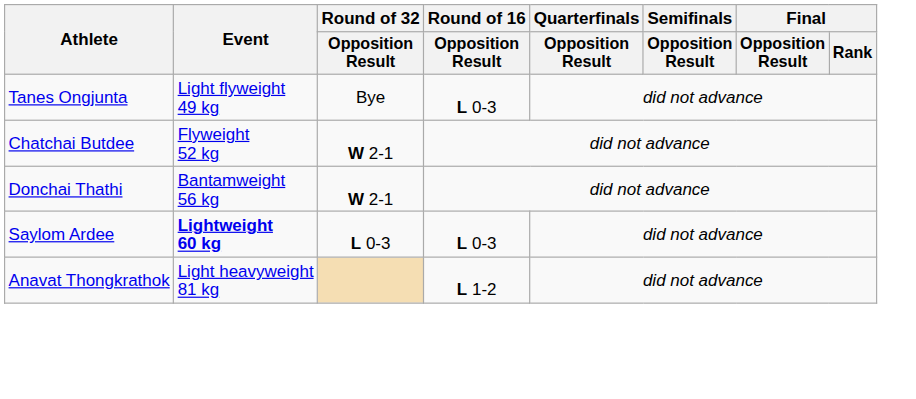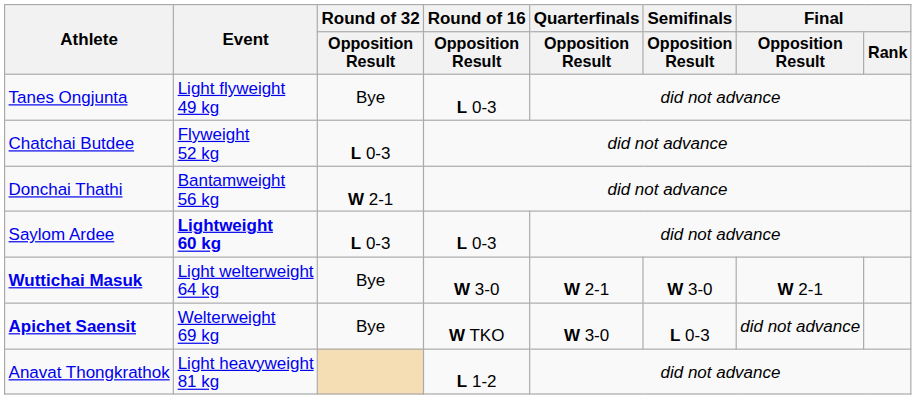Chatchai Butdee | Round of 32 / Opposition Result: W 2-1 -> L 0-3
+ row: Wuttichai Masuk | Light welterweight 64 kg | Bye | W 3-0 | W 2-1 | W 3-0 | W 2-1
+ row: Apichet Saensit | Welterweight 69 kg | Bye | W TKO | W 3-0 | L 0-3 | did not advance
